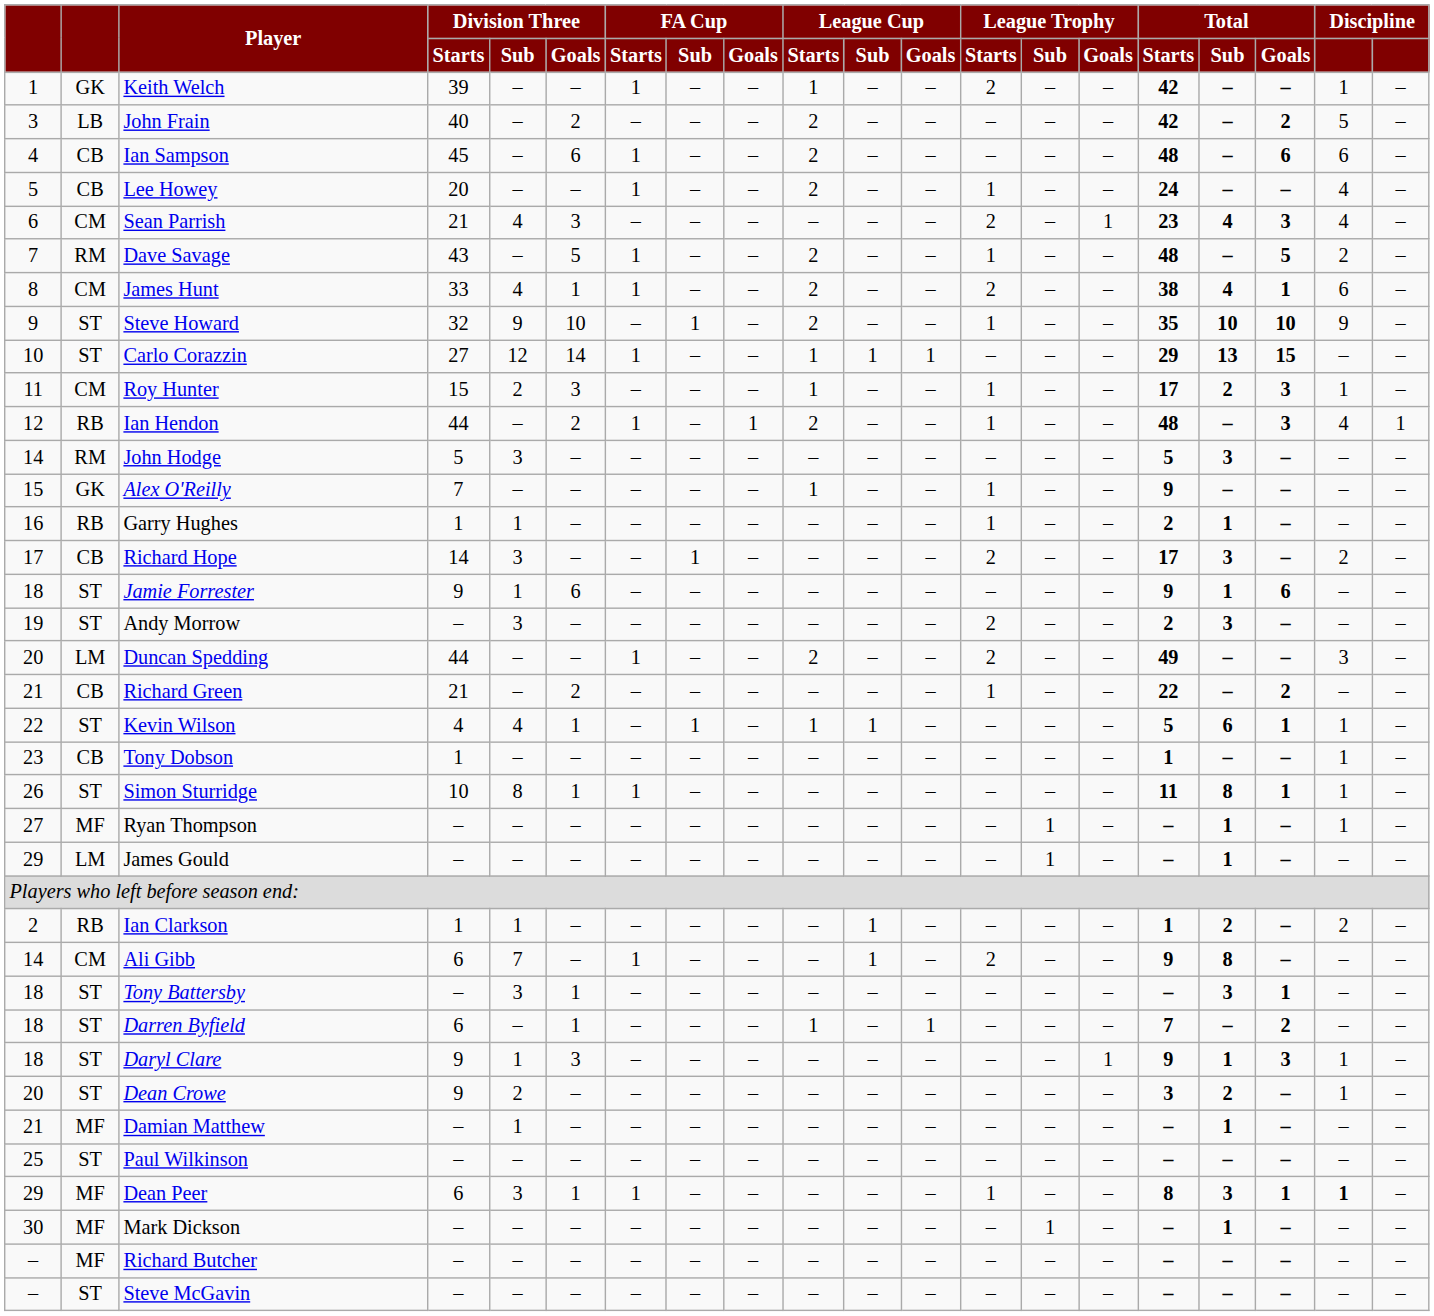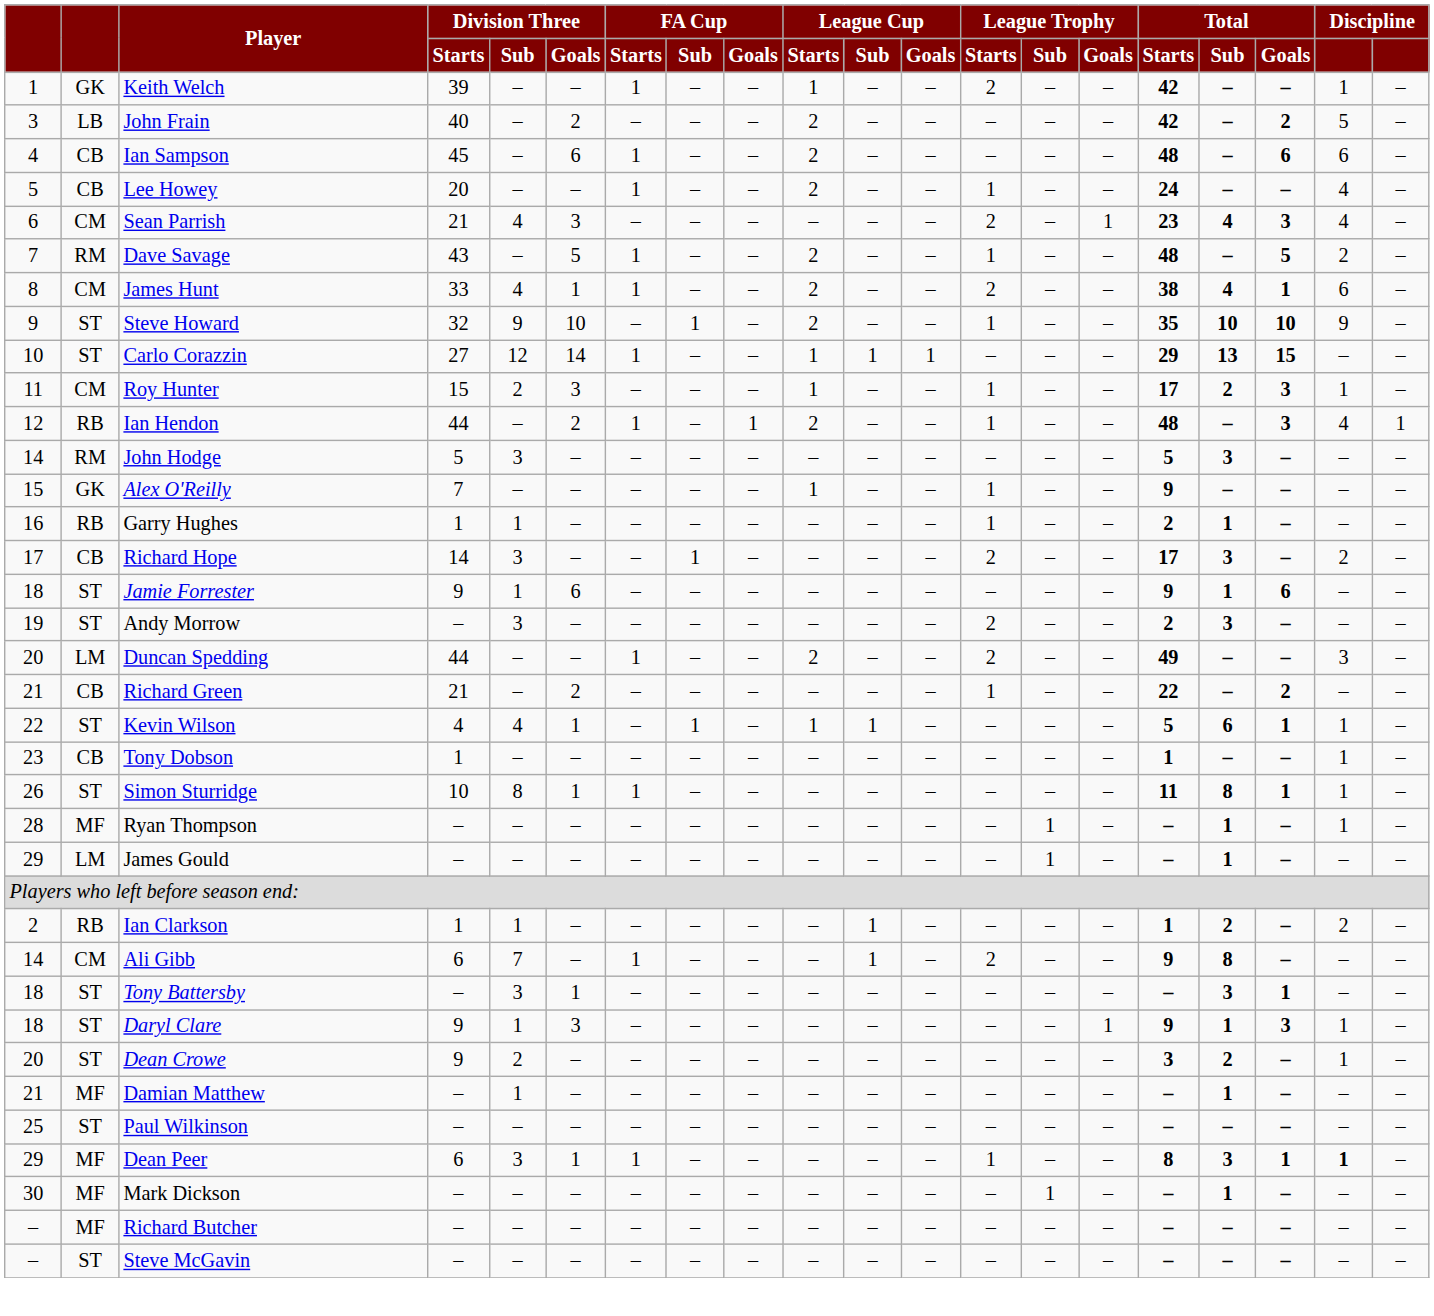Ryan Thompson | column 1: 27 -> 28
- row: 18 | ST | Darren Byfield | 6 | – | 1 | – | – | – | 1 | – | 1 | – | – | – | 7 | – | 2 | – | –
